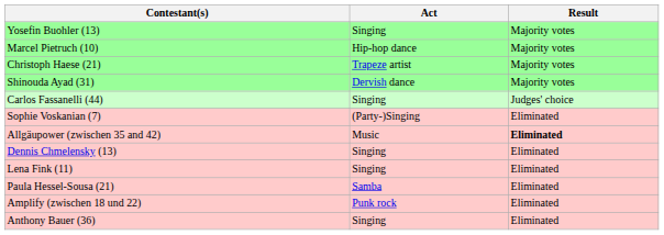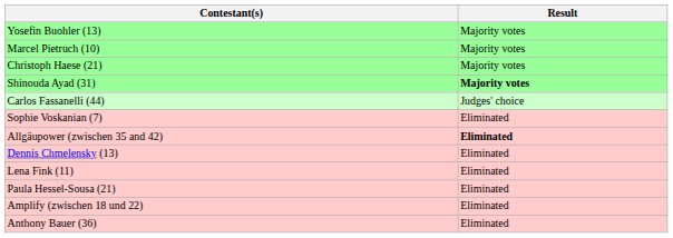- column: Act | Singing | Hip-hop dance | Trapeze artist | Dervish dance | Singing | (Party-)Singing | Music | Singing | Singing | Samba | Punk rock | Singing
Shinouda Ayad (31) | Result: normal -> bold
